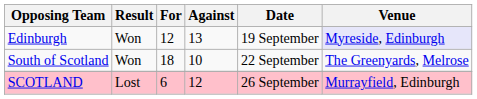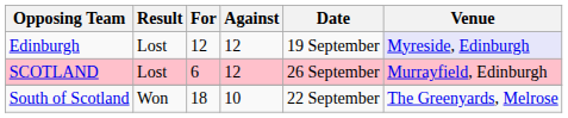Edinburgh | Result: Won -> Lost
Edinburgh | Against: 13 -> 12
rows swapped: South of Scotland <-> SCOTLAND
